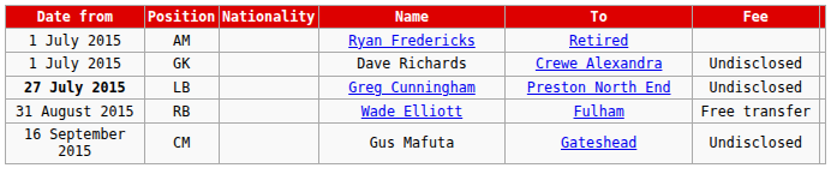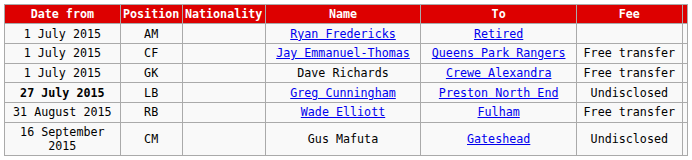+ row: 1 July 2015 | CF | Jay Emmanuel-Thomas | Queens Park Rangers | Free transfer
GK | Fee: Undisclosed -> Free transfer
